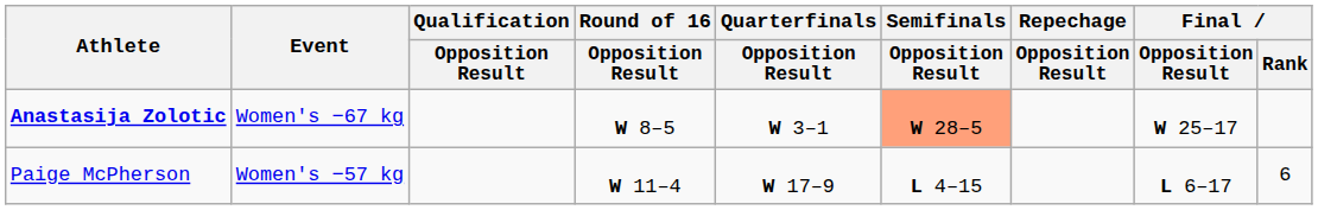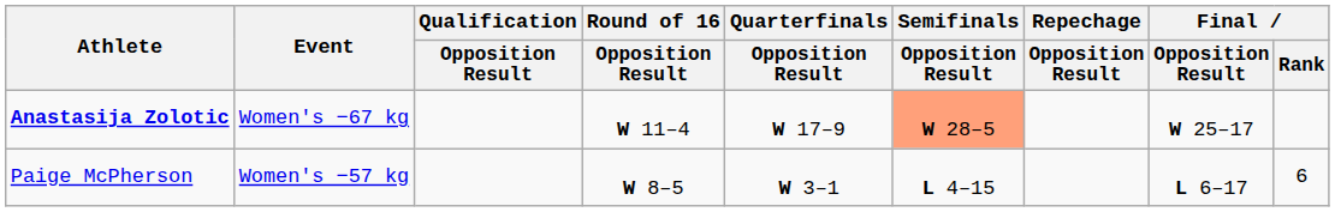Anastasija Zolotic | Round of 16 / Opposition Result: W 8–5 -> W 11–4
Anastasija Zolotic | Quarterfinals / Opposition Result: W 3–1 -> W 17–9
Paige McPherson | Round of 16 / Opposition Result: W 11–4 -> W 8–5
Paige McPherson | Quarterfinals / Opposition Result: W 17–9 -> W 3–1
